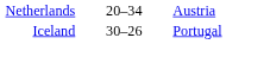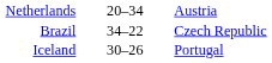+ row: Brazil | 34–22 | Czech Republic
